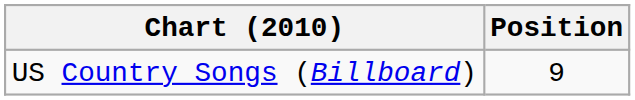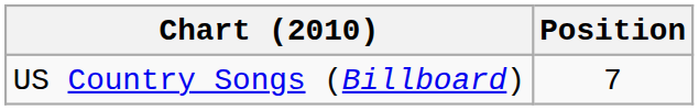US Country Songs (Billboard) | Position: 9 -> 7
